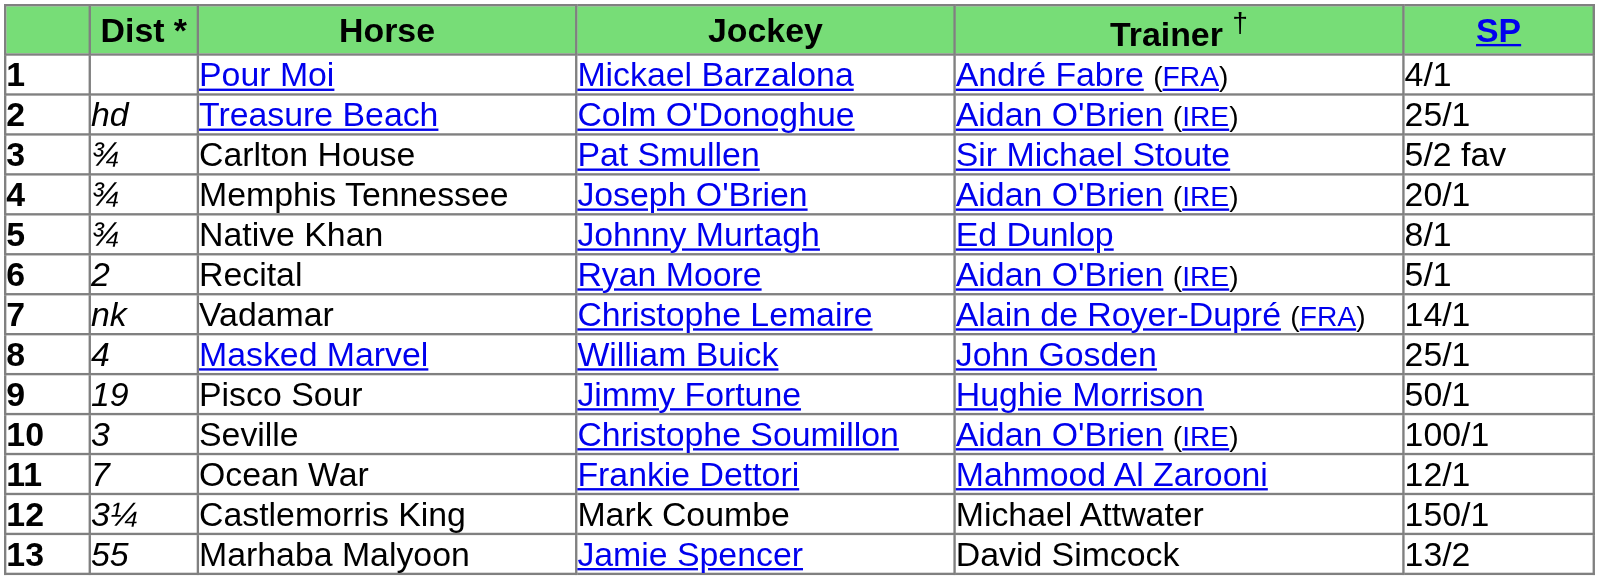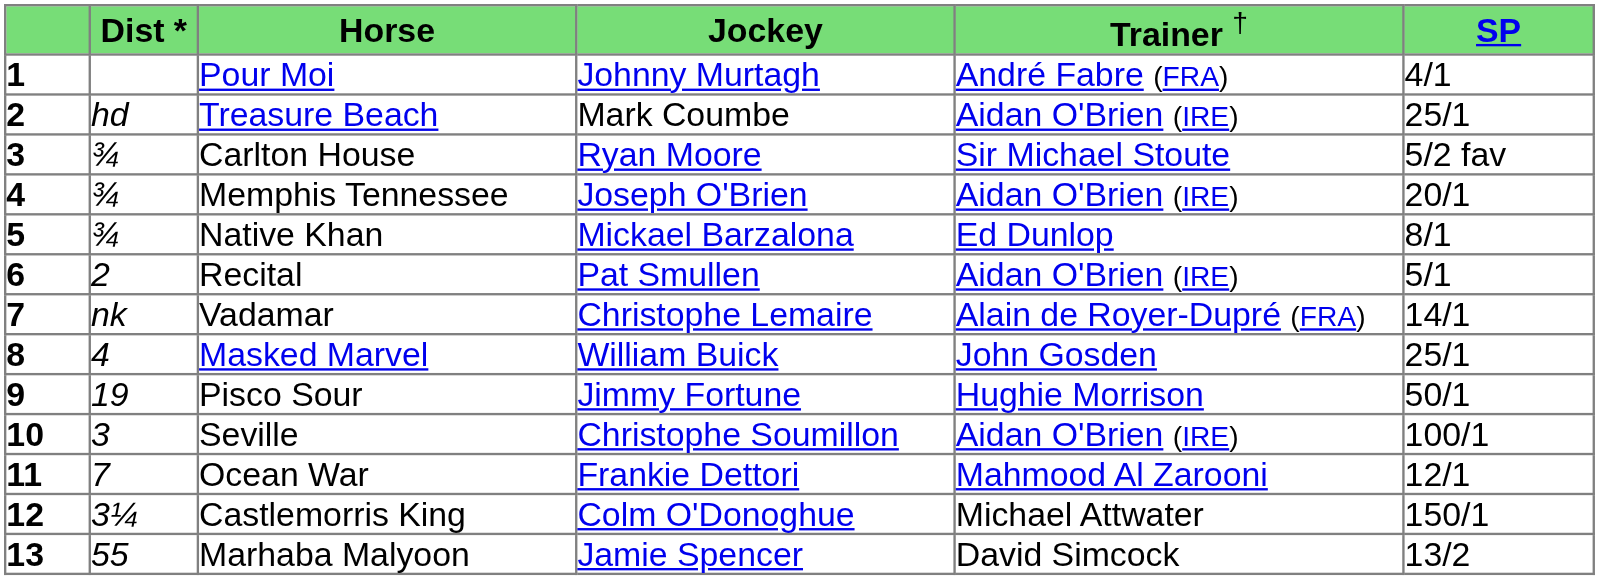Pour Moi | column 4: Mickael Barzalona -> Johnny Murtagh
Treasure Beach | column 4: Colm O'Donoghue -> Mark Coumbe
Carlton House | column 4: Pat Smullen -> Ryan Moore
Native Khan | column 4: Johnny Murtagh -> Mickael Barzalona
Recital | column 4: Ryan Moore -> Pat Smullen
Castlemorris King | column 4: Mark Coumbe -> Colm O'Donoghue
